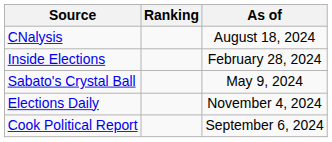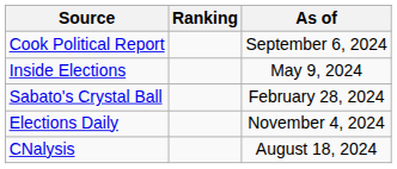rows swapped: Cook Political Report <-> CNalysis
Inside Elections | As of: February 28, 2024 -> May 9, 2024
Sabato's Crystal Ball | As of: May 9, 2024 -> February 28, 2024
